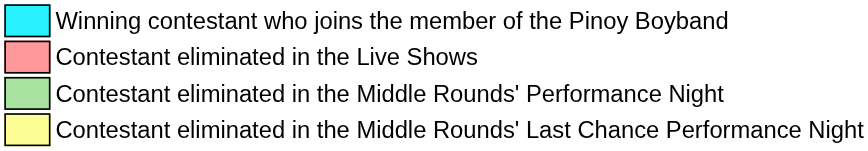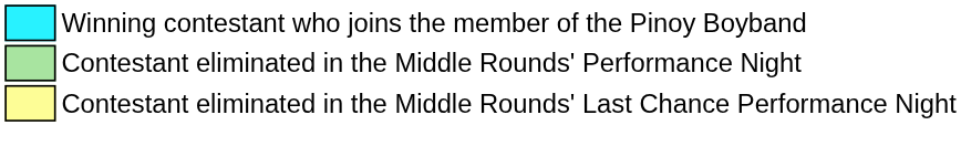- row: Contestant eliminated in the Live Shows
